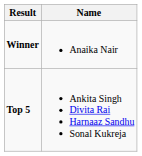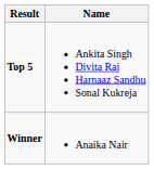rows swapped: Winner <-> Top 5
